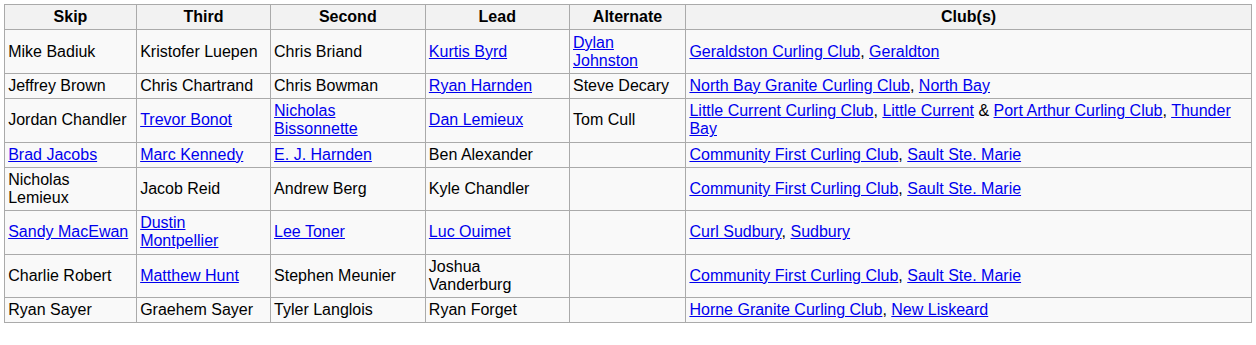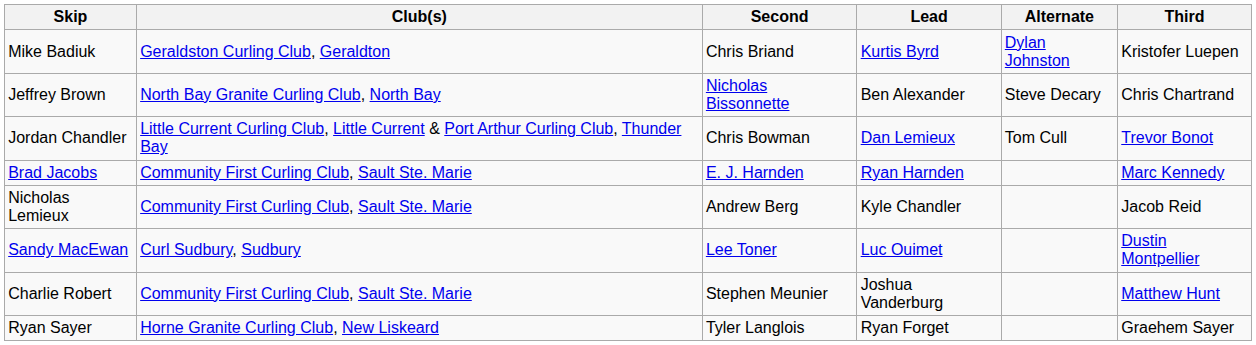columns swapped: Third <-> Club(s)
Jeffrey Brown | Second: Chris Bowman -> Nicholas Bissonnette
Jeffrey Brown | Lead: Ryan Harnden -> Ben Alexander
Jordan Chandler | Second: Nicholas Bissonnette -> Chris Bowman
Brad Jacobs | Lead: Ben Alexander -> Ryan Harnden
